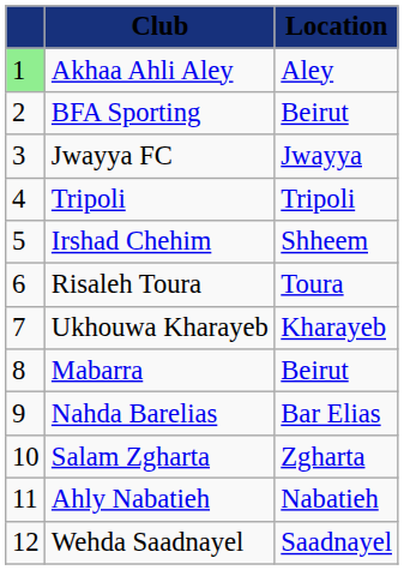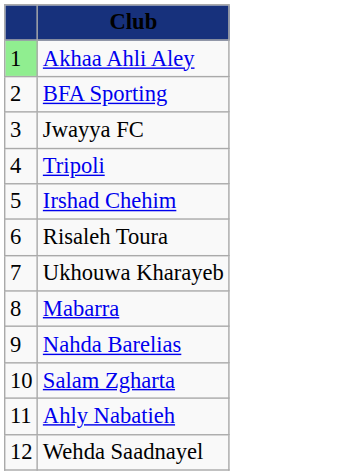- column: Location | Aley | Beirut | Jwayya | Tripoli | Shheem | Toura | Kharayeb | Beirut | Bar Elias | Zgharta | Nabatieh | Saadnayel
